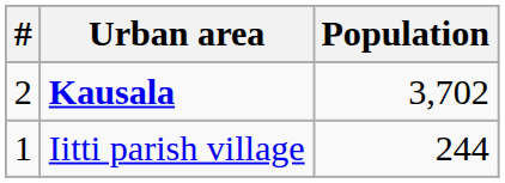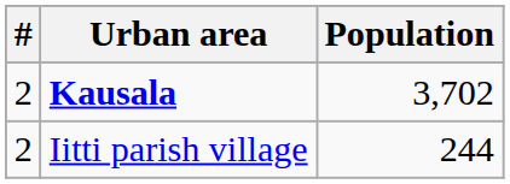Iitti parish village | #: 1 -> 2
